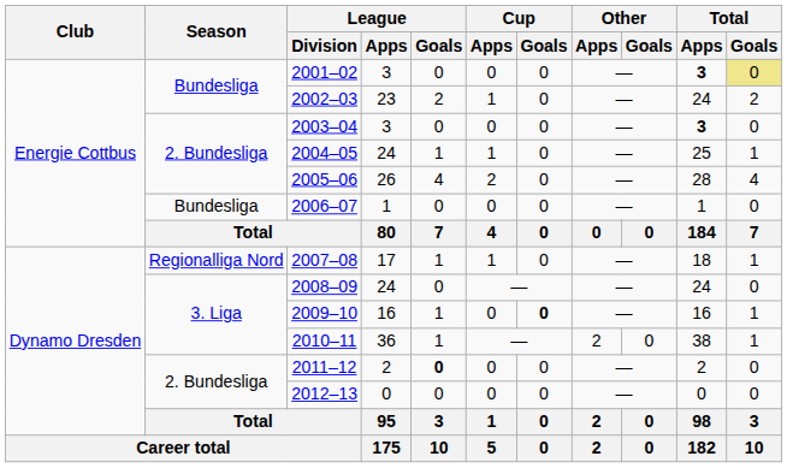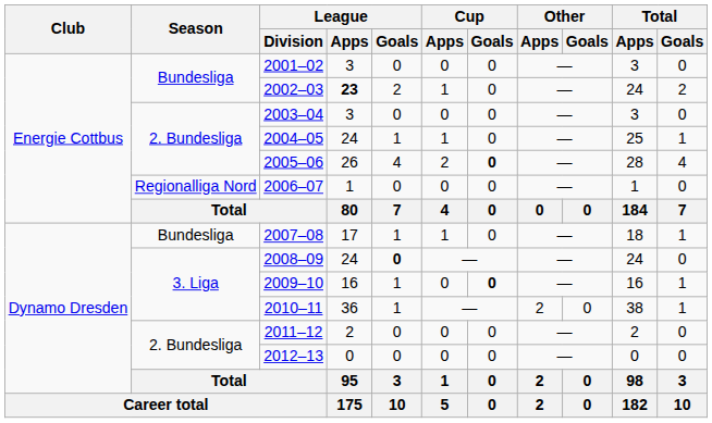2001–02 | Total / Apps: bold -> normal
2001–02 | Total / Goals: khaki background -> no background
2002–03 | League / Apps: normal -> bold
2003–04 | Total / Apps: bold -> normal
2005–06 | Cup / Goals: normal -> bold
2006–07 | Season: Bundesliga -> Regionalliga Nord
2007–08 | Season: Regionalliga Nord -> Bundesliga
2008–09 | League / Goals: normal -> bold
2011–12 | League / Goals: bold -> normal
